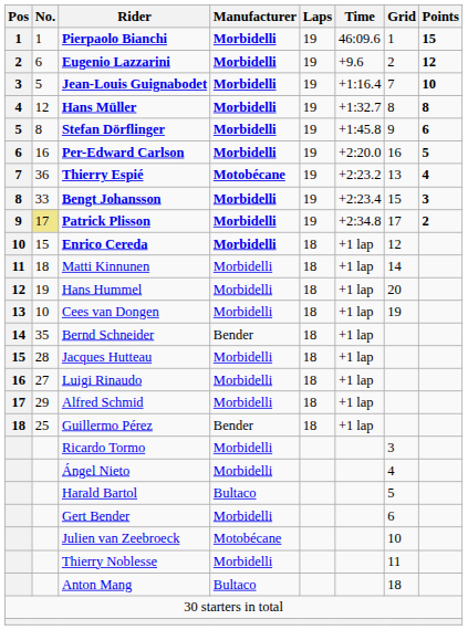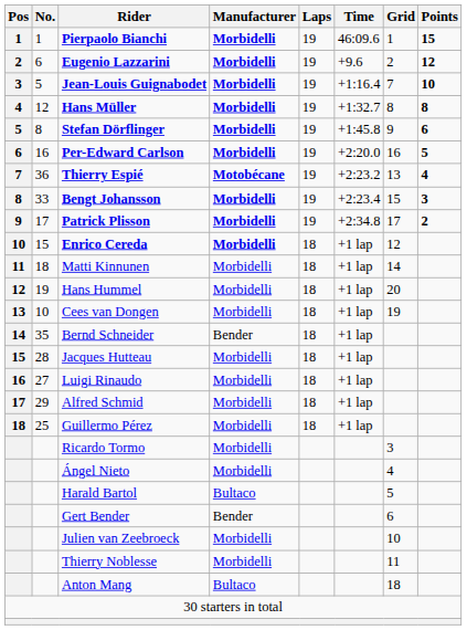Patrick Plisson | No.: khaki background -> no background
Guillermo Pérez | Manufacturer: Bender -> Morbidelli
Gert Bender | Manufacturer: Morbidelli -> Bender
Julien van Zeebroeck | Manufacturer: Motobécane -> Morbidelli
